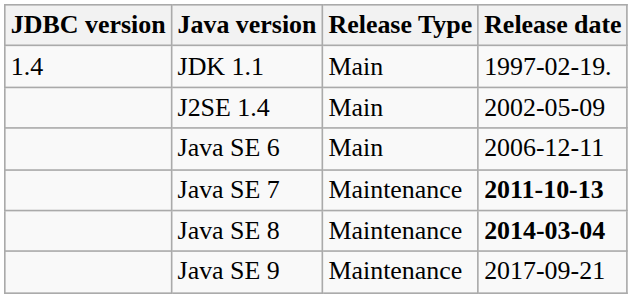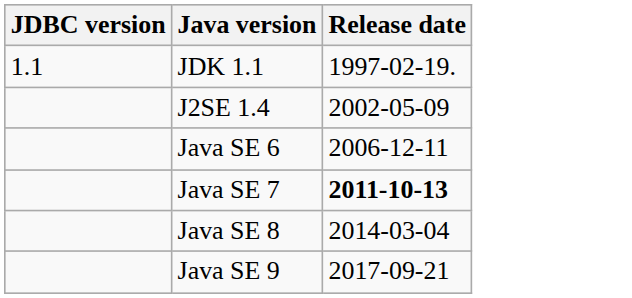- column: Release Type | Main | Main | Main | Maintenance | Maintenance | Maintenance
JDK 1.1 | JDBC version: 1.4 -> 1.1
Java SE 8 | Release date: bold -> normal
